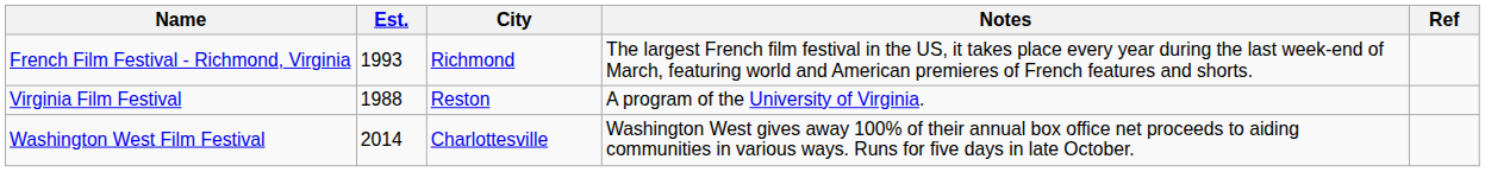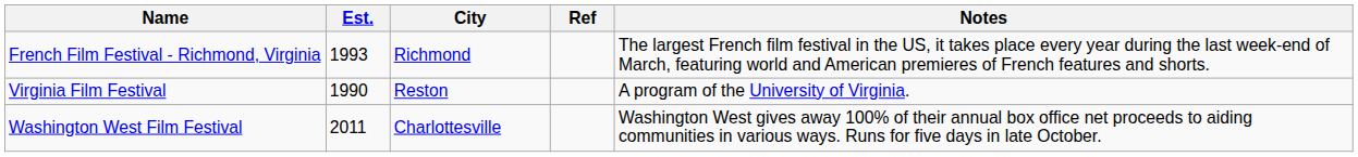columns swapped: Notes <-> Ref
Virginia Film Festival | Est.: 1988 -> 1990
Washington West Film Festival | Est.: 2014 -> 2011
